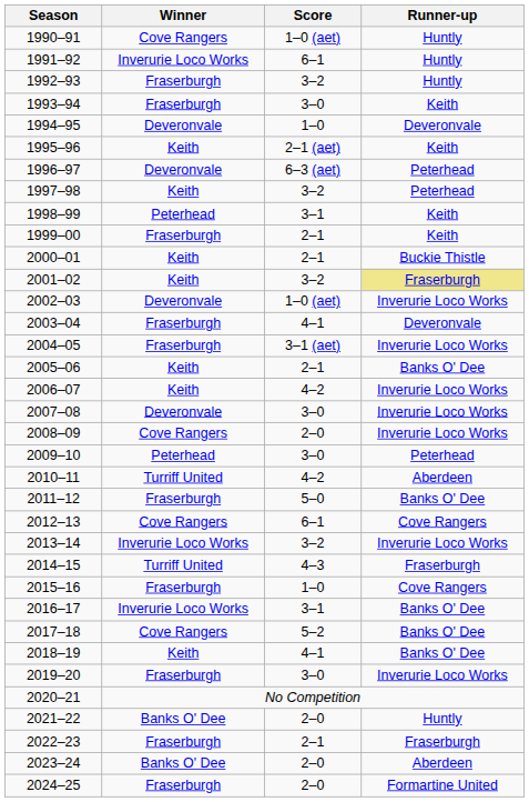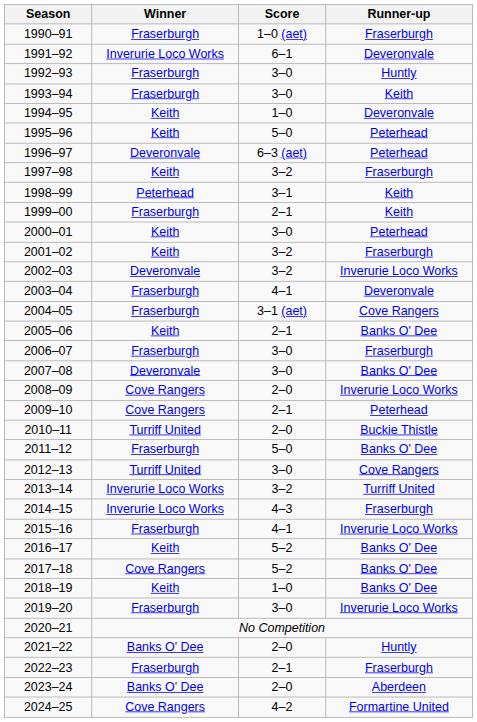1990–91 | Winner: Cove Rangers -> Fraserburgh
1990–91 | Runner-up: Huntly -> Fraserburgh
1991–92 | Runner-up: Huntly -> Deveronvale
1992–93 | Score: 3–2 -> 3–0
1994–95 | Winner: Deveronvale -> Keith
1995–96 | Score: 2–1 (aet) -> 5–0
1995–96 | Runner-up: Keith -> Peterhead
1997–98 | Runner-up: Peterhead -> Fraserburgh
2000–01 | Score: 2–1 -> 3–0
2000–01 | Runner-up: Buckie Thistle -> Peterhead
2001–02 | Runner-up: khaki background -> no background
2002–03 | Score: 1–0 (aet) -> 3–2
2004–05 | Runner-up: Inverurie Loco Works -> Cove Rangers
2006–07 | Winner: Keith -> Fraserburgh
2006–07 | Score: 4–2 -> 3–0
2006–07 | Runner-up: Inverurie Loco Works -> Fraserburgh
2007–08 | Runner-up: Inverurie Loco Works -> Banks O' Dee
2009–10 | Winner: Peterhead -> Cove Rangers
2009–10 | Score: 3–0 -> 2–1
2010–11 | Score: 4–2 -> 2–0
2010–11 | Runner-up: Aberdeen -> Buckie Thistle
2012–13 | Winner: Cove Rangers -> Turriff United
2012–13 | Score: 6–1 -> 3–0
2013–14 | Runner-up: Inverurie Loco Works -> Turriff United
2014–15 | Winner: Turriff United -> Inverurie Loco Works
2015–16 | Score: 1–0 -> 4–1
2015–16 | Runner-up: Cove Rangers -> Inverurie Loco Works
2016–17 | Winner: Inverurie Loco Works -> Keith
2016–17 | Score: 3–1 -> 5–2
2018–19 | Score: 4–1 -> 1–0
2024–25 | Winner: Fraserburgh -> Cove Rangers
2024–25 | Score: 2–0 -> 4–2
